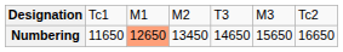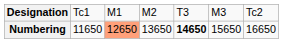Numbering | column 4: 13450 -> 13650
Numbering | column 5: normal -> bold
